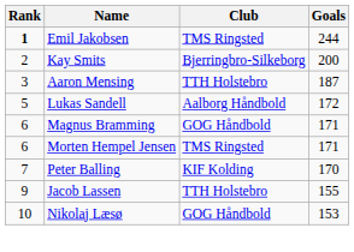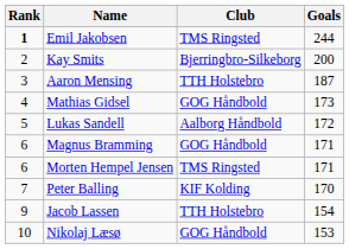+ row: 4 | Mathias Gidsel | GOG Håndbold | 173
Jacob Lassen | Goals: 155 -> 154
